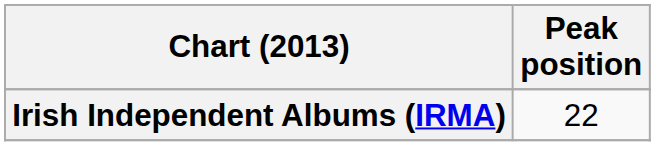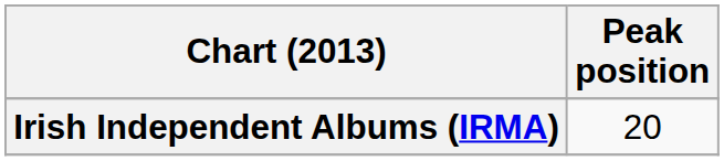Irish Independent Albums (IRMA) | Peak position: 22 -> 20
